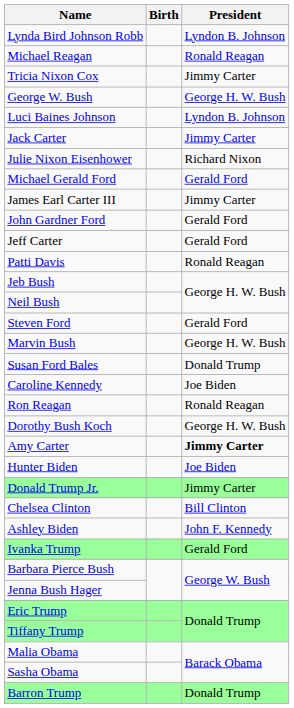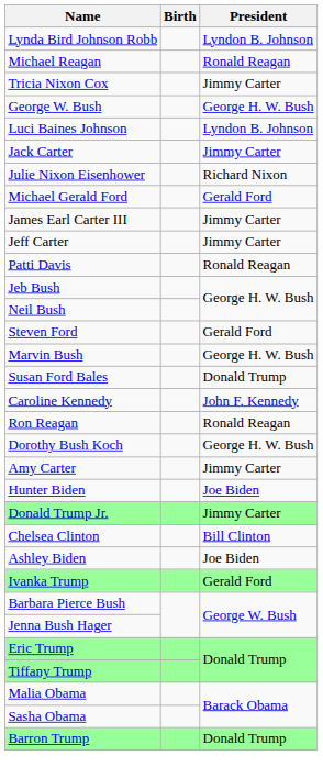- row: John Gardner Ford | Gerald Ford
Jeff Carter | President: Gerald Ford -> Jimmy Carter
Caroline Kennedy | President: Joe Biden -> John F. Kennedy
Amy Carter | President: bold -> normal
Ashley Biden | President: John F. Kennedy -> Joe Biden
